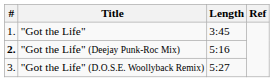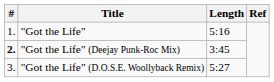"Got the Life" | Length: 3:45 -> 5:16
"Got the Life" (Deejay Punk-Roc Mix) | Length: 5:16 -> 3:45
